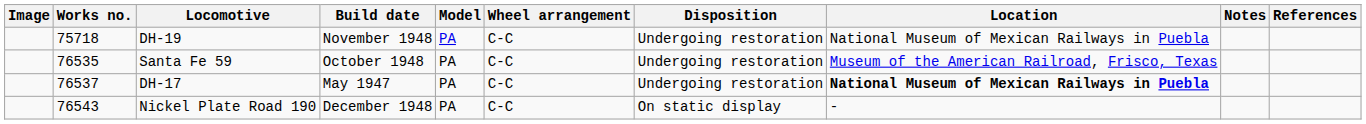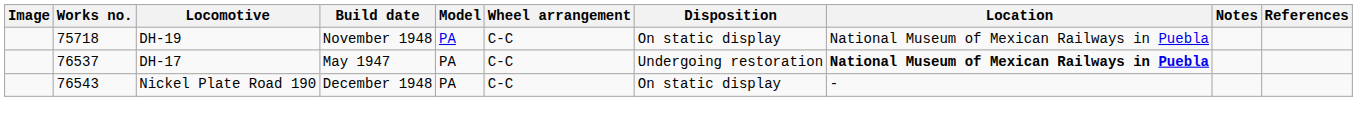DH-19 | Disposition: Undergoing restoration -> On static display
- row: 76535 | Santa Fe 59 | October 1948 | PA | C-C | Undergoing restoration | Museum of the American Railroad, Frisco, Texas
